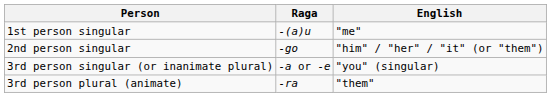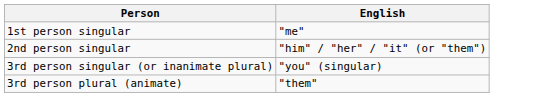- column: Raga | -(a)u | -go | -a or -e | -ra
